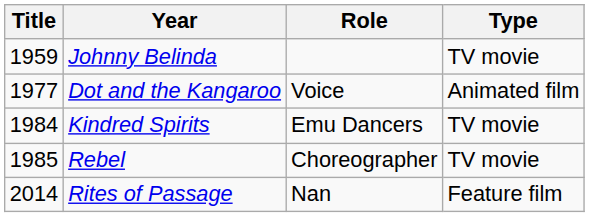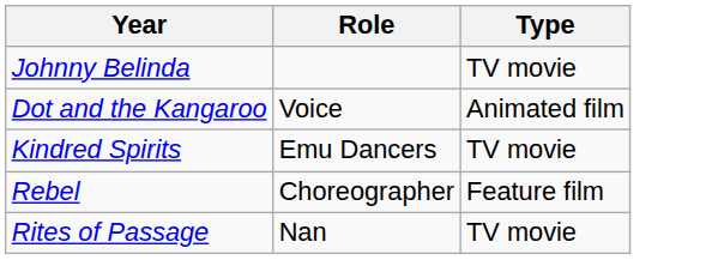- column: Title | 1959 | 1977 | 1984 | 1985 | 2014
Rebel | Type: TV movie -> Feature film
Rites of Passage | Type: Feature film -> TV movie
